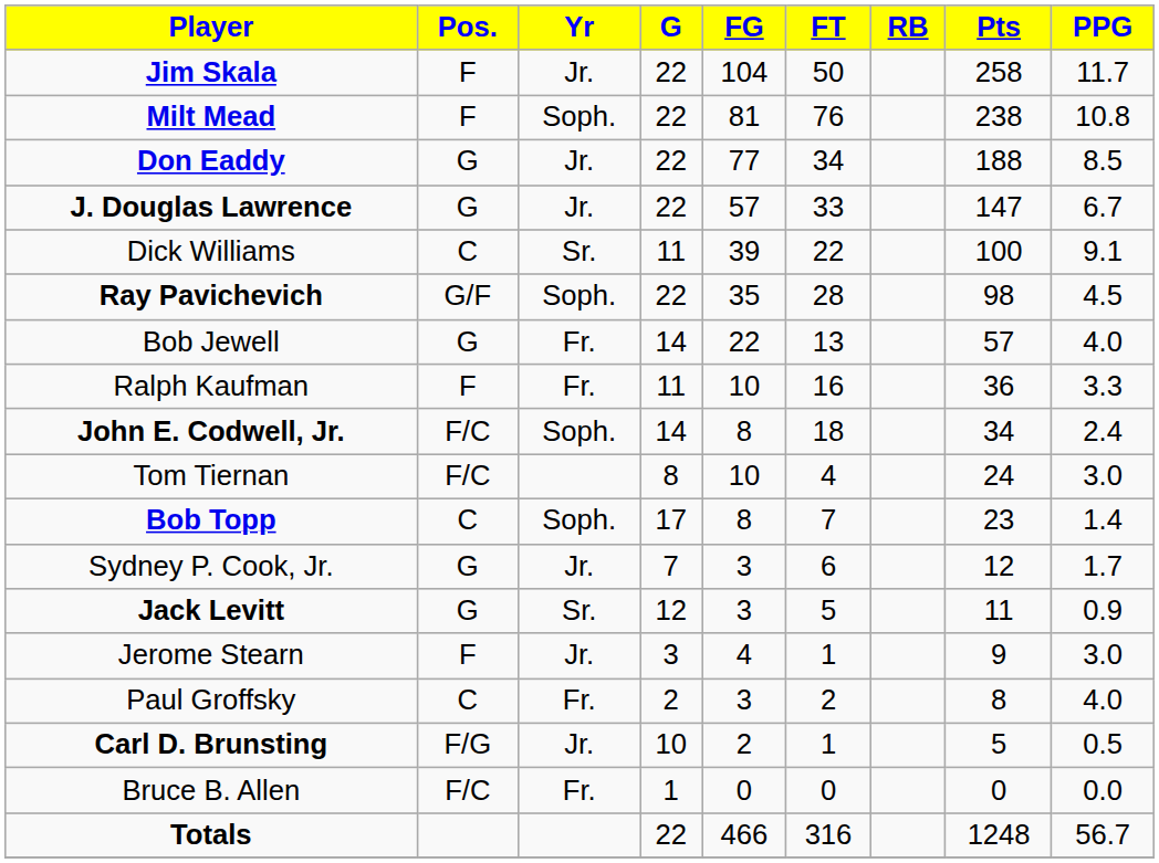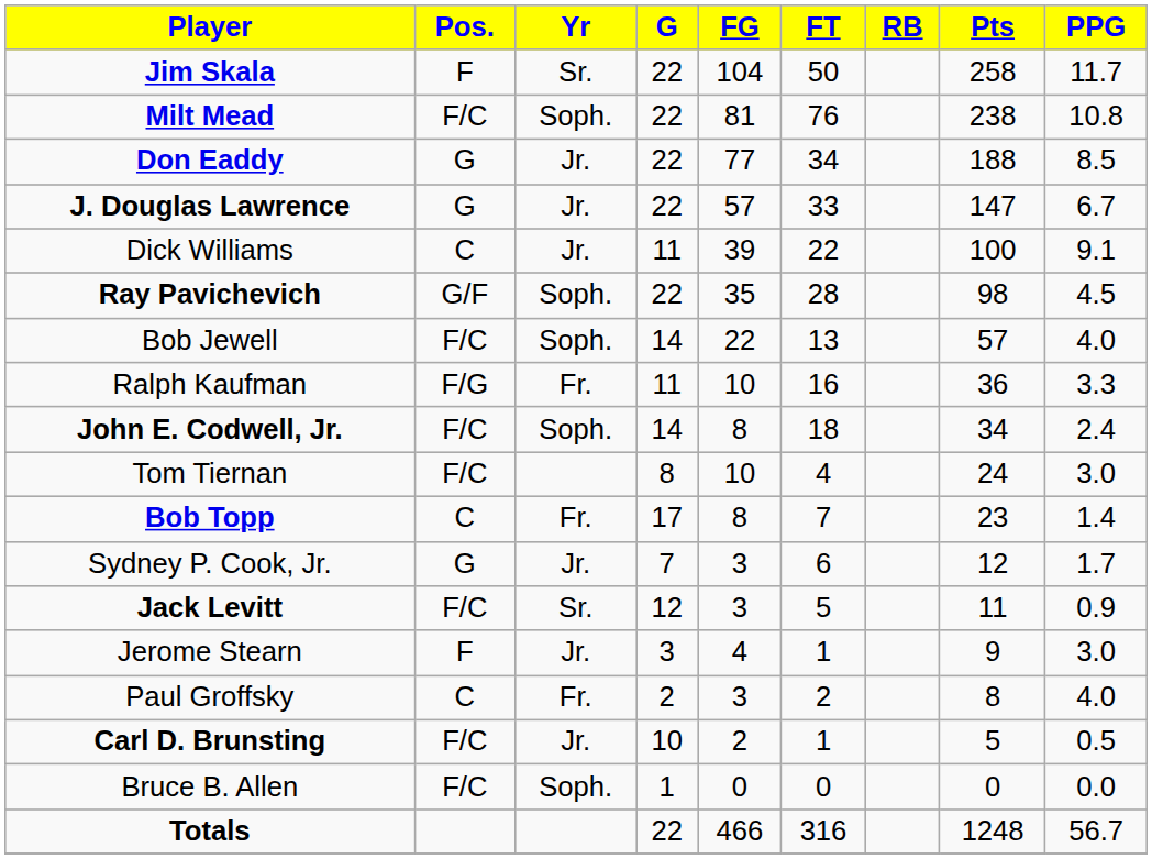Jim Skala | Yr: Jr. -> Sr.
Milt Mead | Pos.: F -> F/C
Dick Williams | Yr: Sr. -> Jr.
Bob Jewell | Pos.: G -> F/C
Bob Jewell | Yr: Fr. -> Soph.
Ralph Kaufman | Pos.: F -> F/G
Bob Topp | Yr: Soph. -> Fr.
Jack Levitt | Pos.: G -> F/C
Carl D. Brunsting | Pos.: F/G -> F/C
Bruce B. Allen | Yr: Fr. -> Soph.
